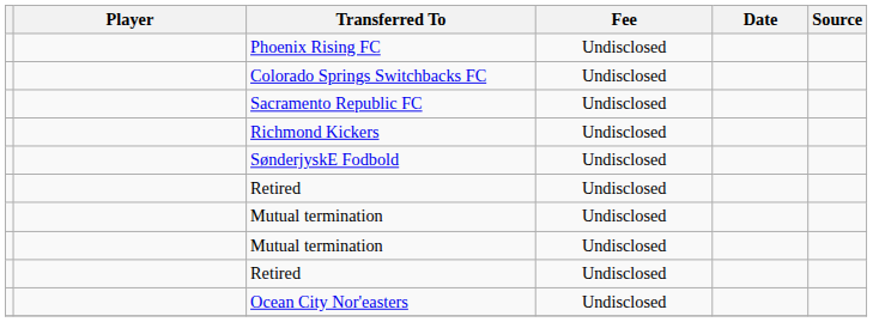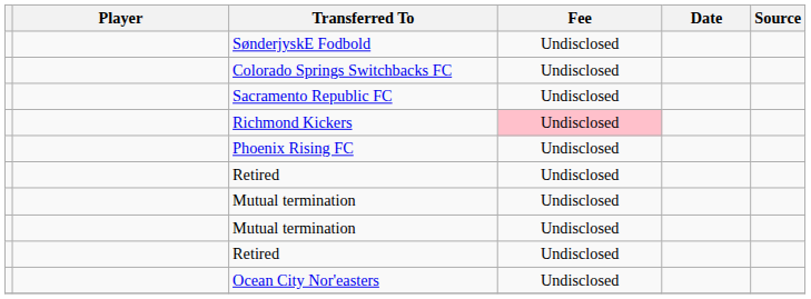rows swapped: Phoenix Rising FC <-> SønderjyskE Fodbold
Richmond Kickers | Fee: no background -> pink background
